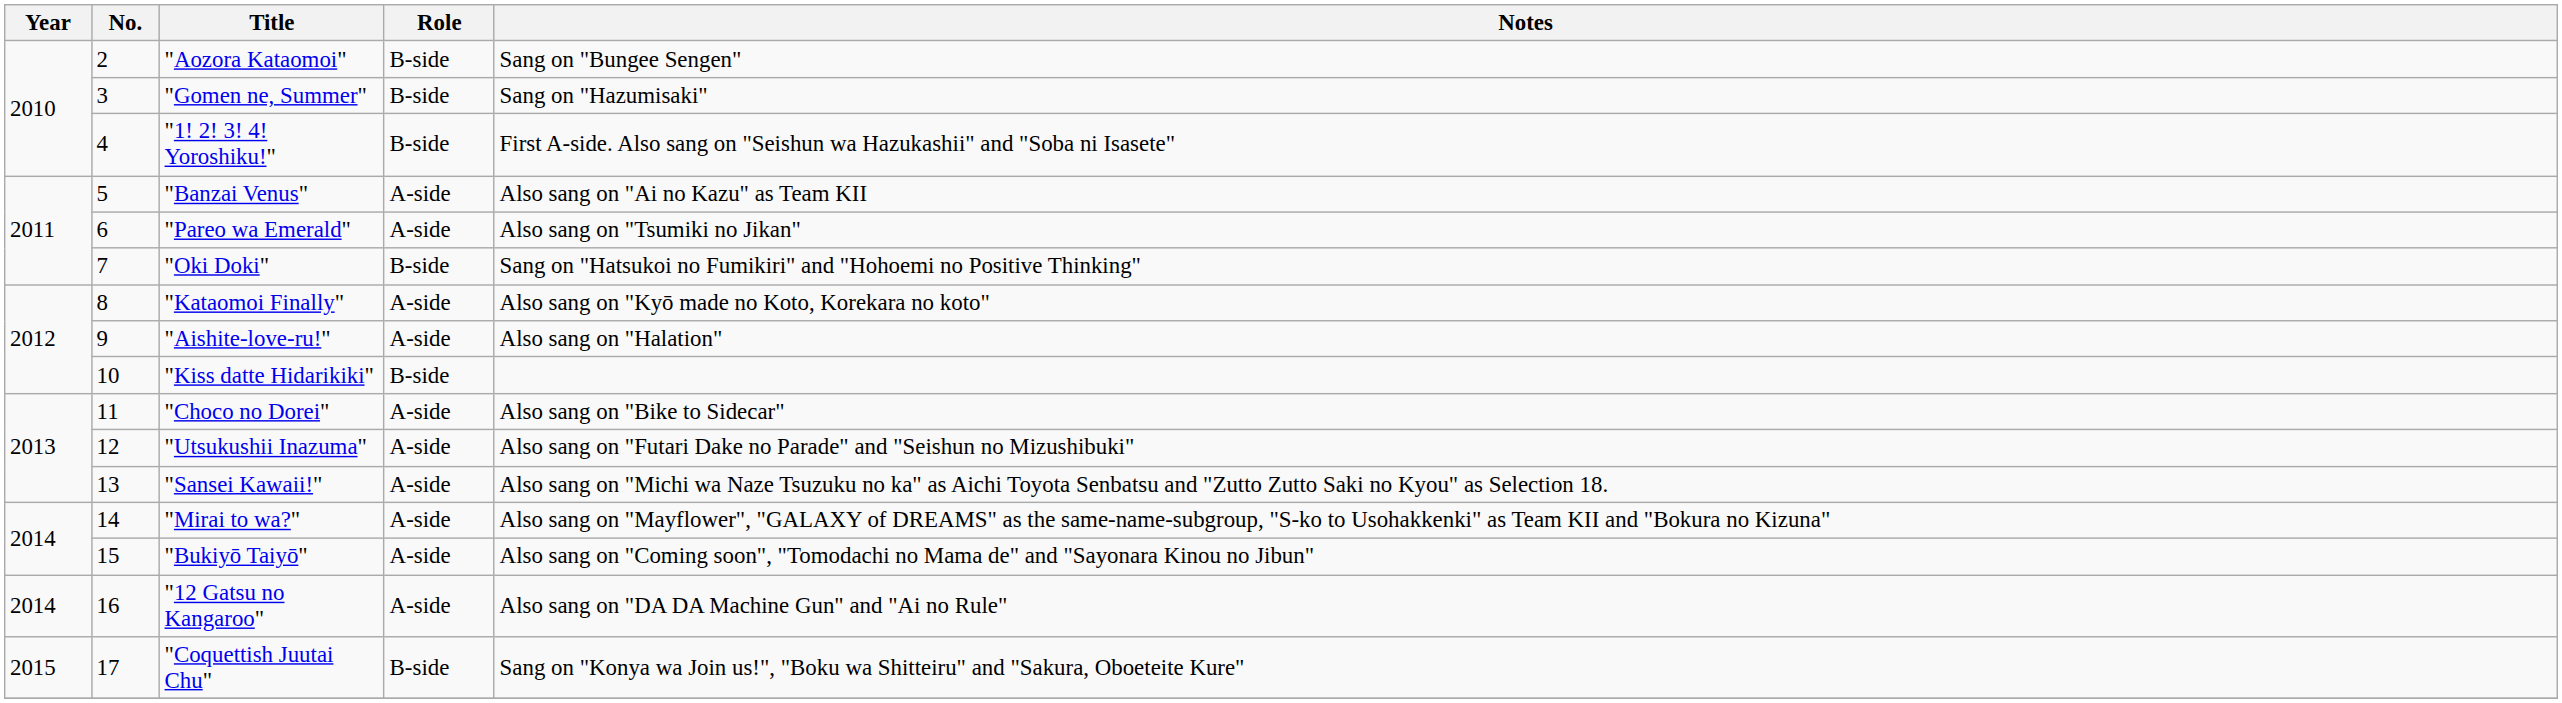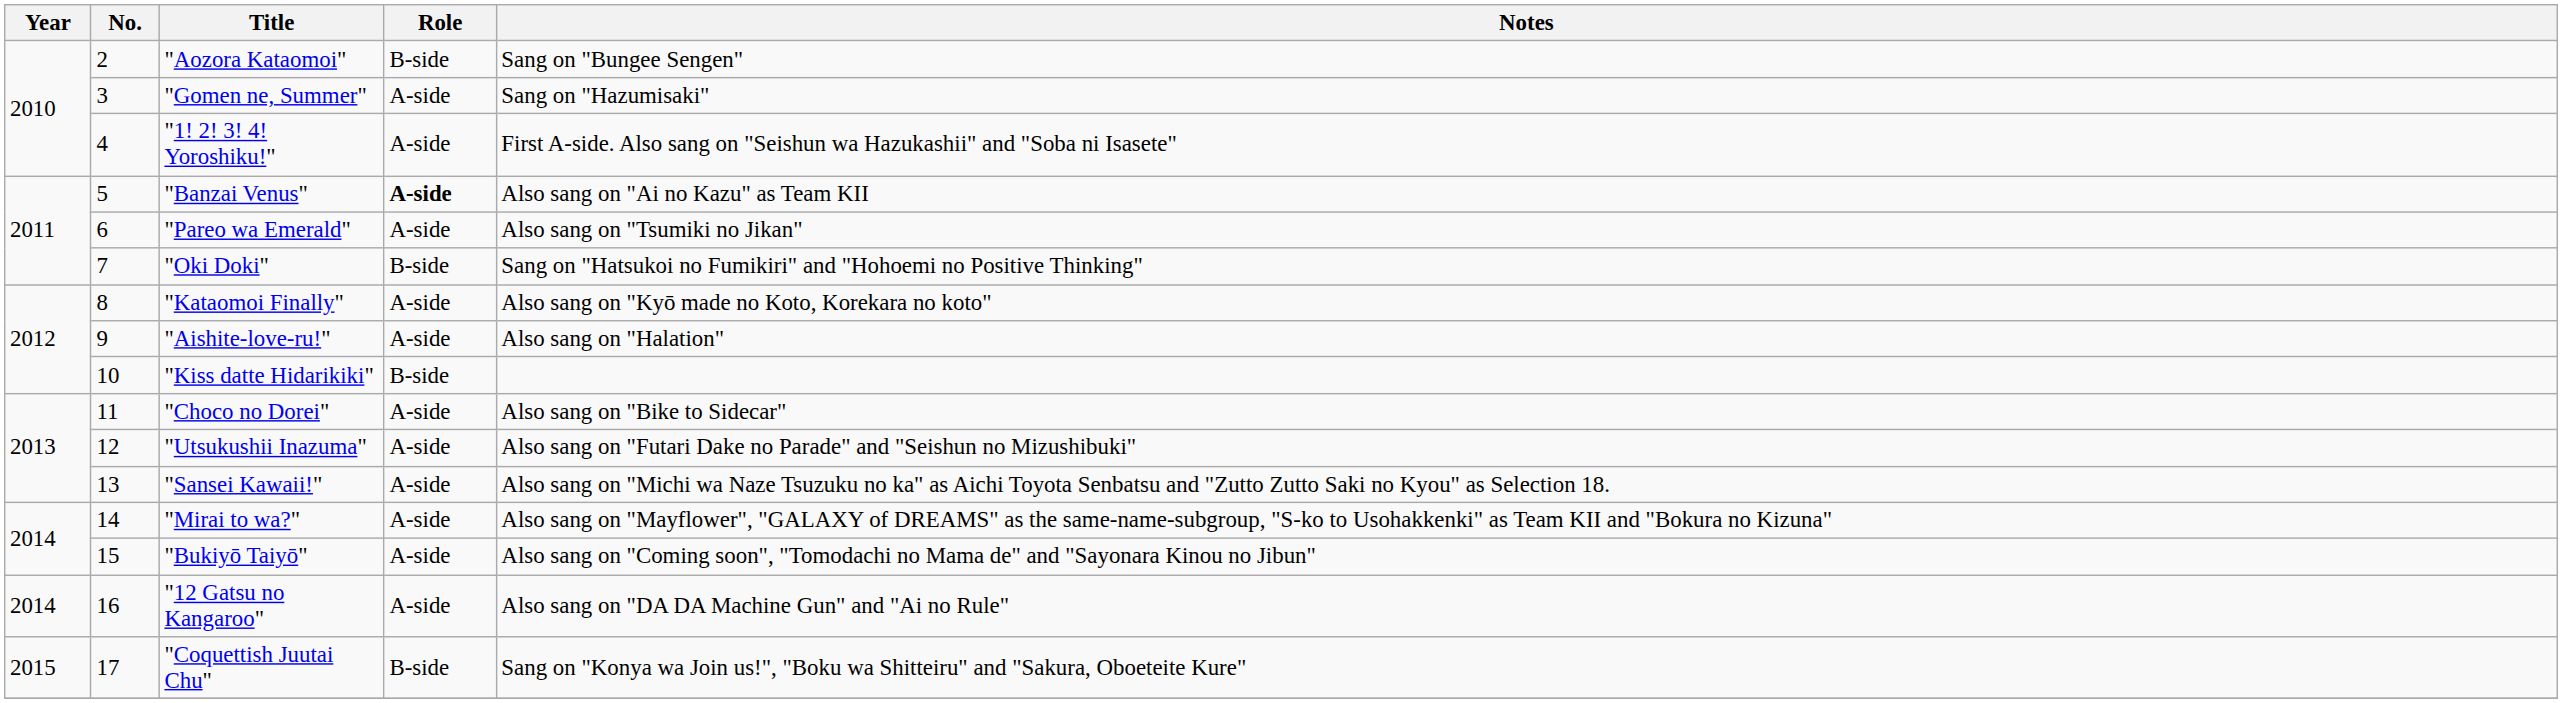"Gomen ne, Summer" | Role: B-side -> A-side
"1! 2! 3! 4! Yoroshiku!" | Role: B-side -> A-side
"Banzai Venus" | Role: normal -> bold
